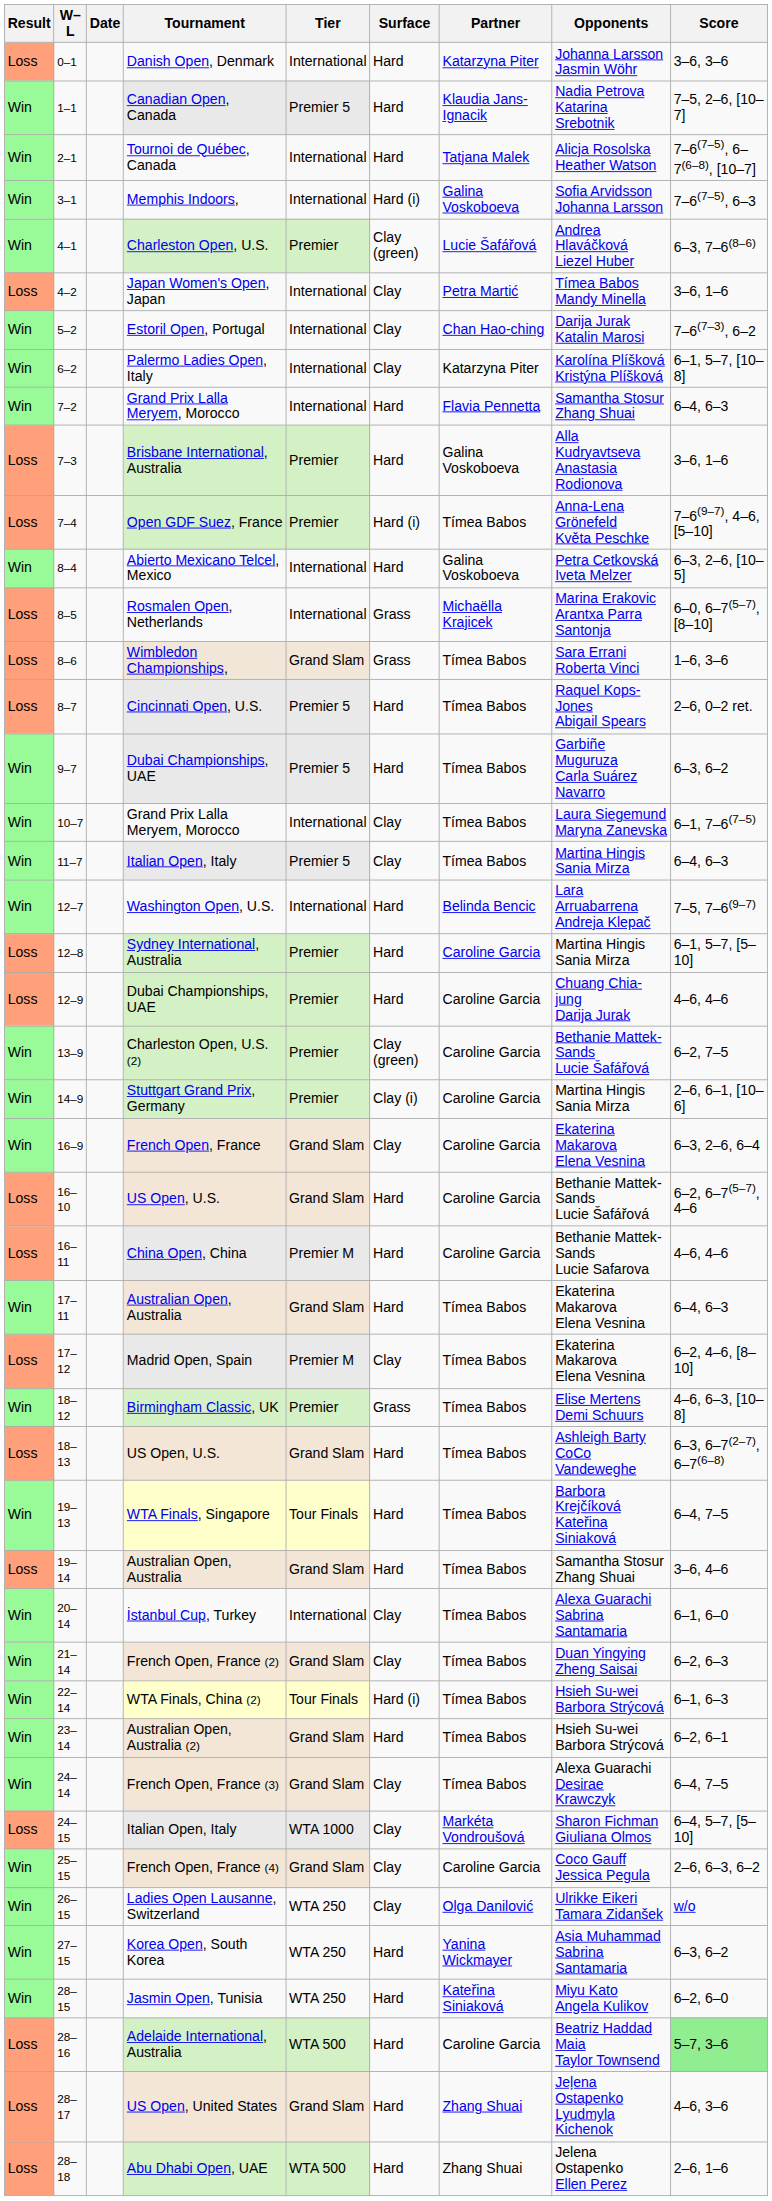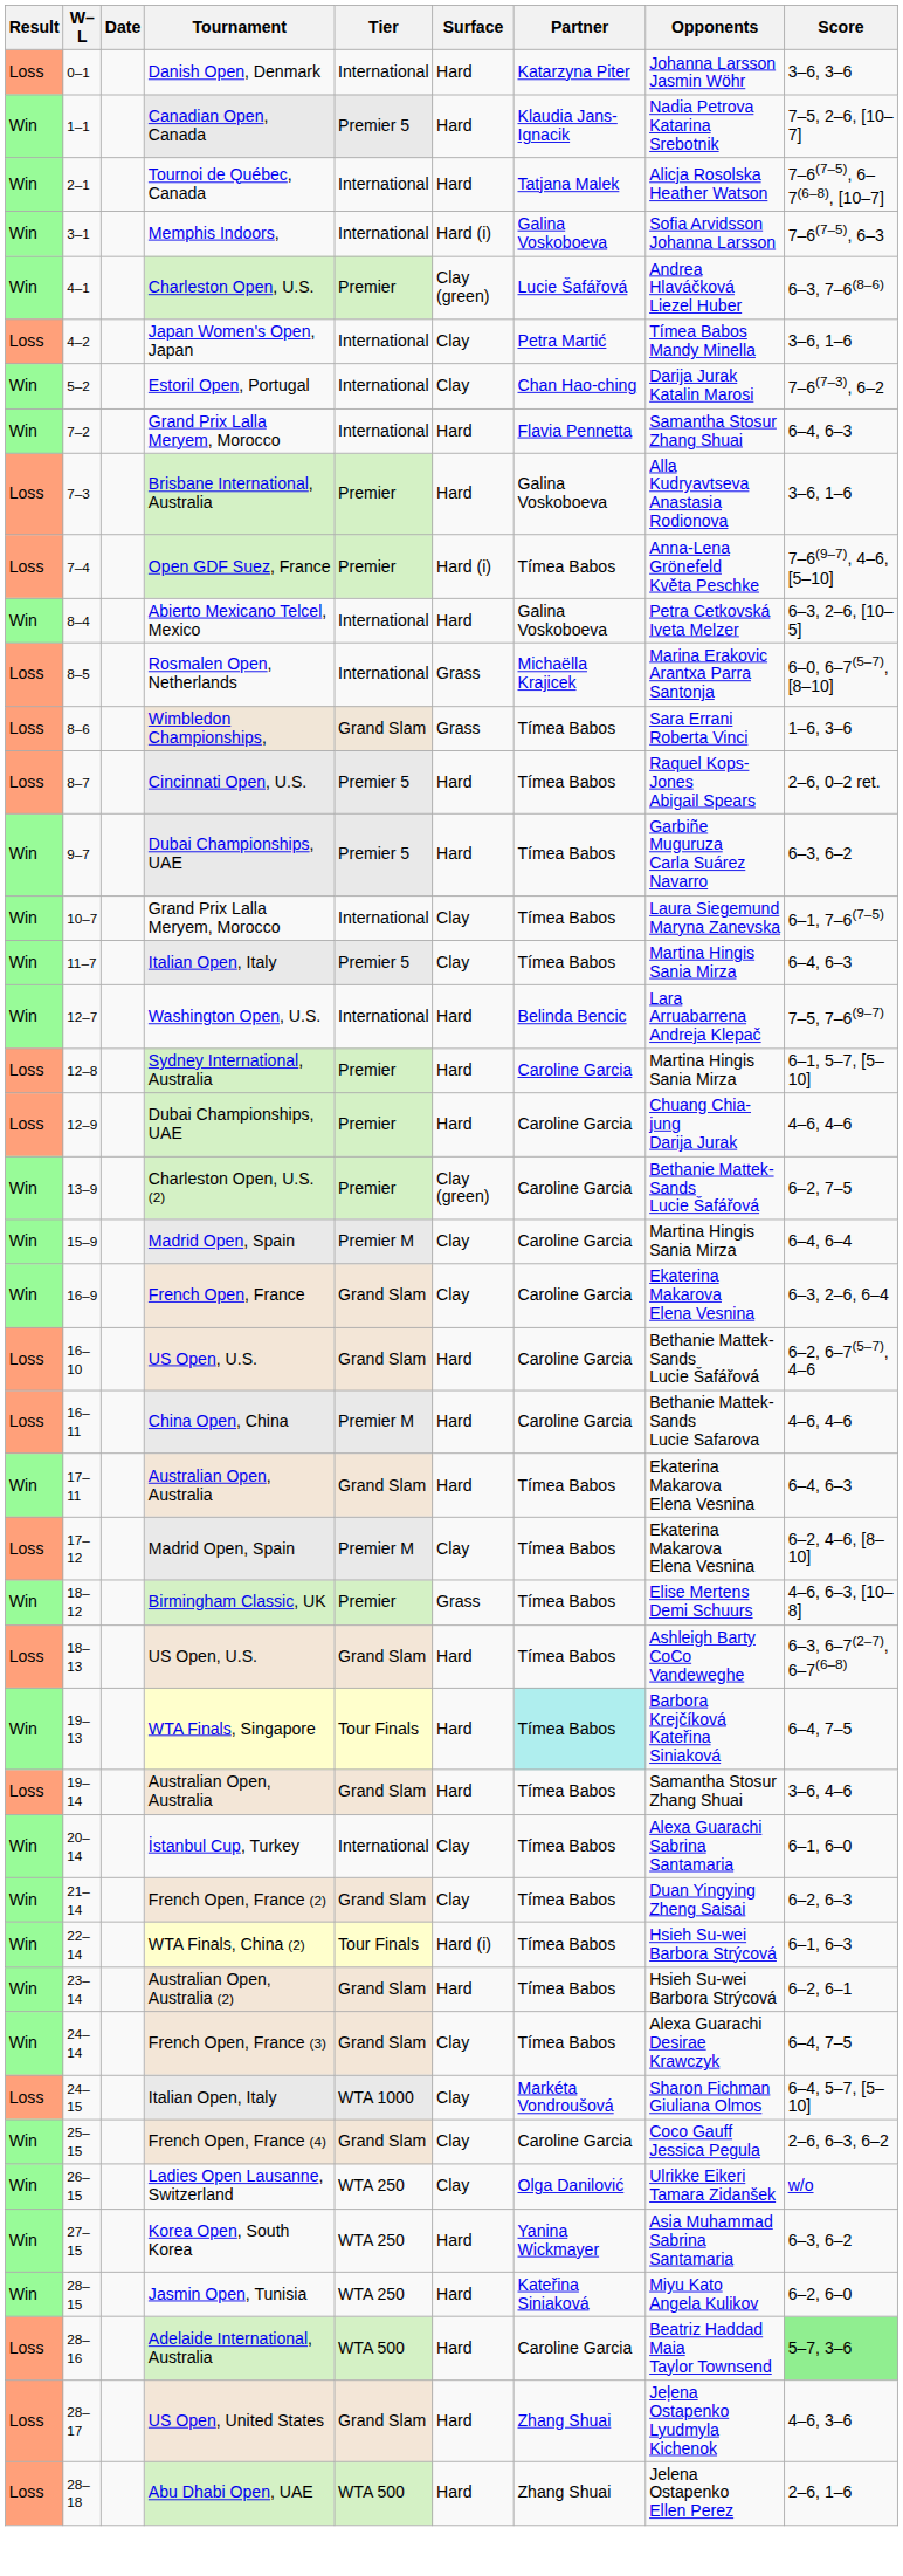- row: Win | 6–2 | Palermo Ladies Open, Italy | International | Clay | Katarzyna Piter | Karolína Plíšková Kristýna Plíšková | 6–1, 5–7, [10–8]
- row: Win | 14–9 | Stuttgart Grand Prix, Germany | Premier | Clay (i) | Caroline Garcia | Martina Hingis Sania Mirza | 2–6, 6–1, [10–6]
+ row: Win | 15–9 | Madrid Open, Spain | Premier M | Clay | Caroline Garcia | Martina Hingis Sania Mirza | 6–4, 6–4
19–13 | Partner: no background -> paleturquoise background
